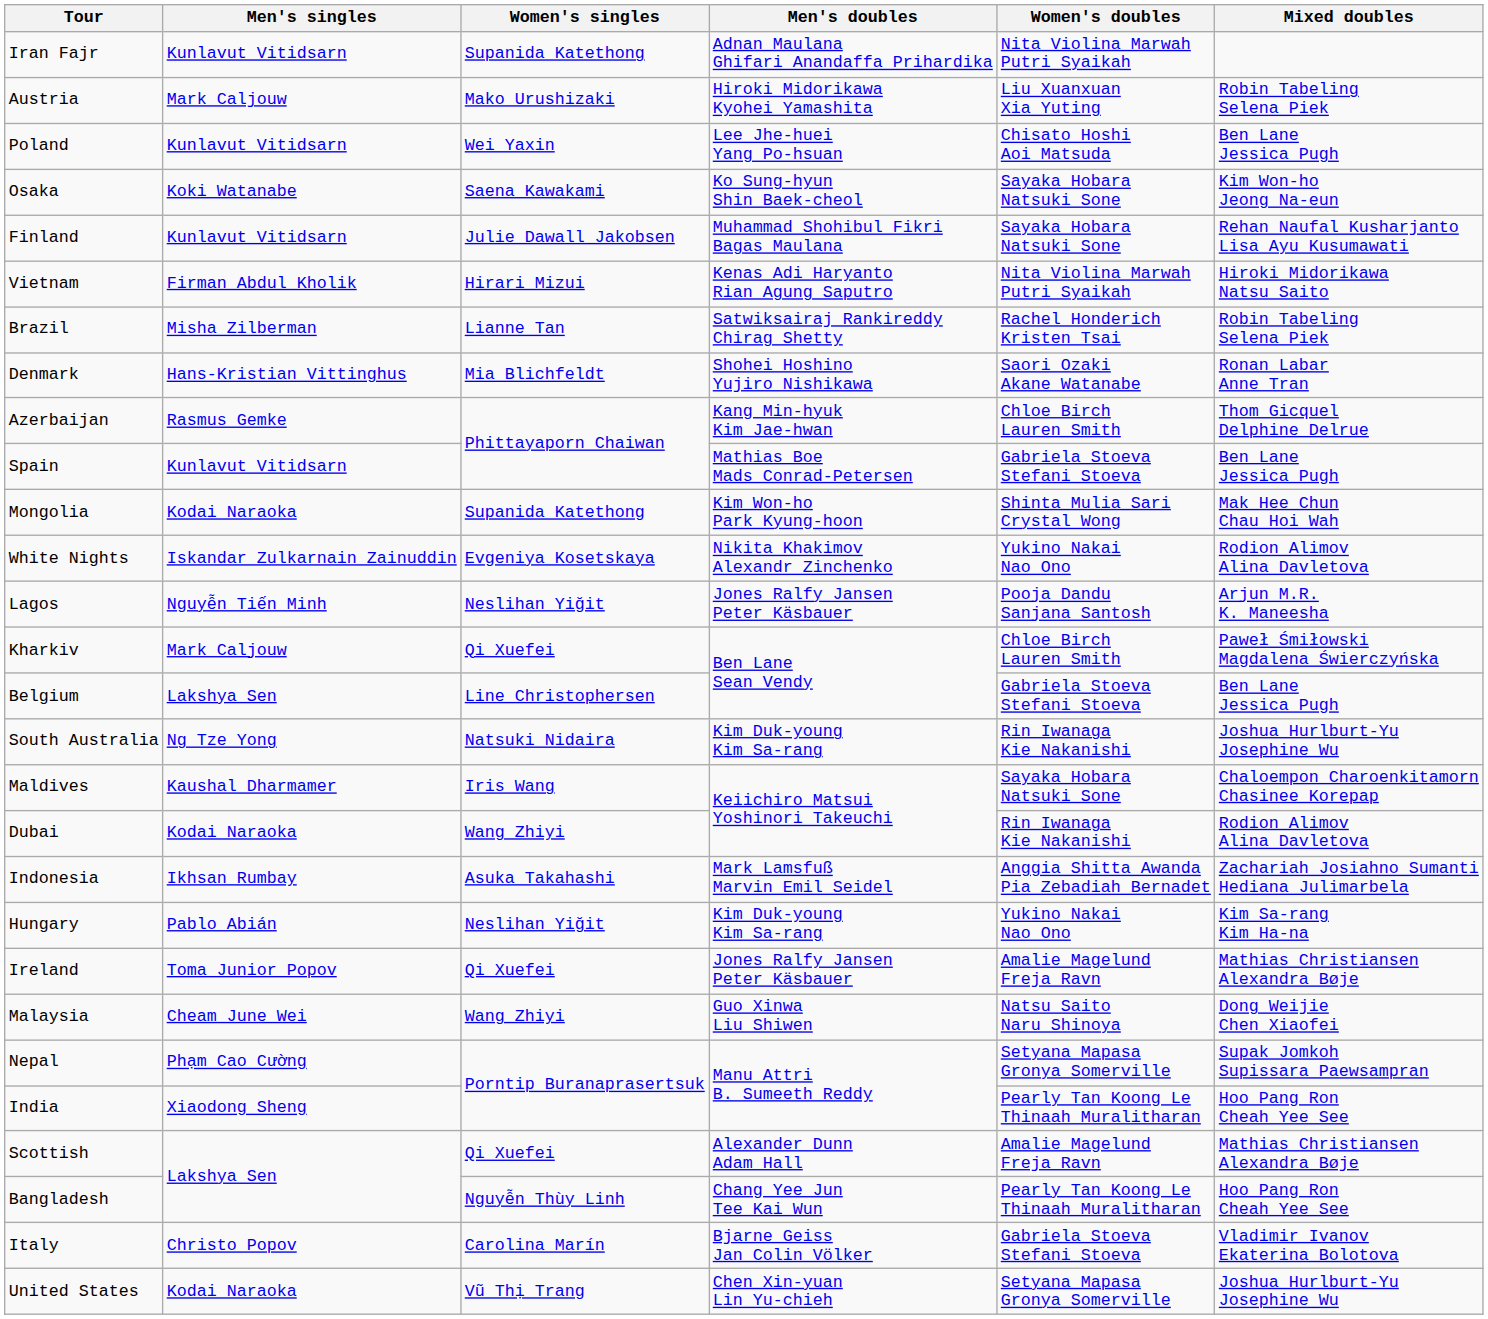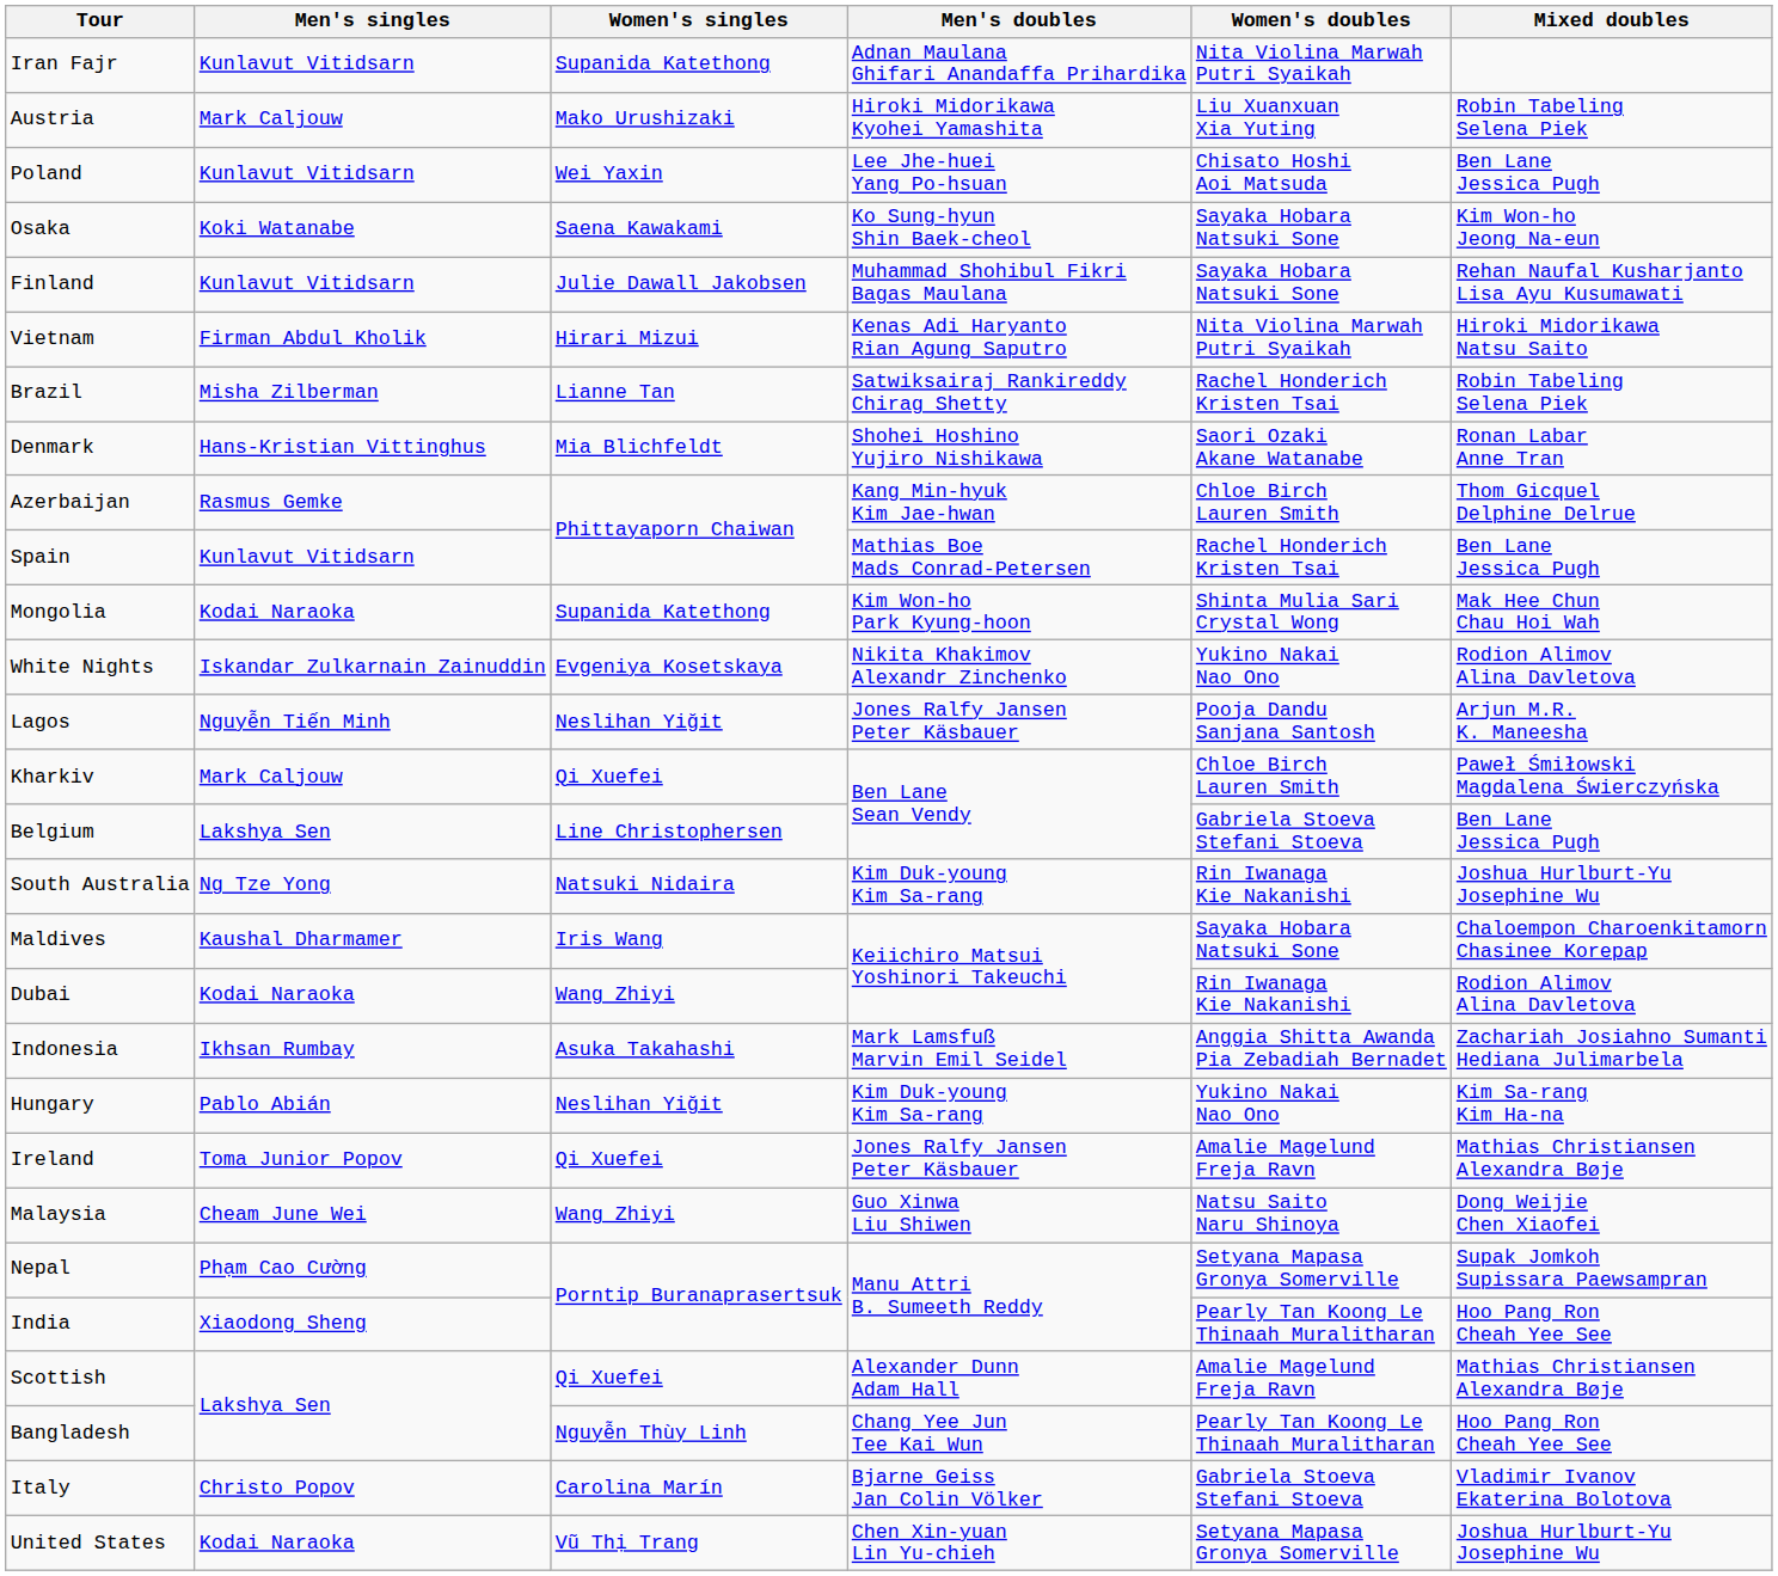Spain | Women's doubles: Gabriela Stoeva Stefani Stoeva -> Rachel Honderich Kristen Tsai
